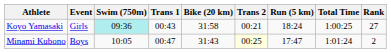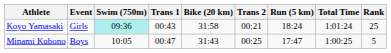Koyo Yamasaki | Total Time: 1:00:25 -> 1:01:24
Koyo Yamasaki | Rank: 27 -> 25
Minami Kubono | Trans 2: lightyellow background -> no background
Minami Kubono | Total Time: 1:01:24 -> 1:00:25
Minami Kubono | Rank: 2 -> 5
